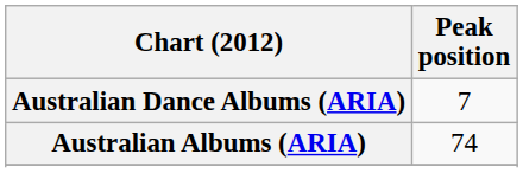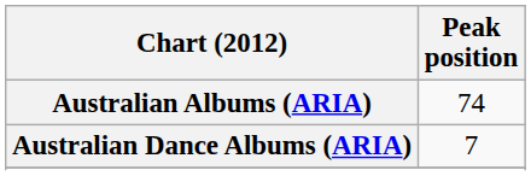rows swapped: Australian Albums (ARIA) <-> Australian Dance Albums (ARIA)
